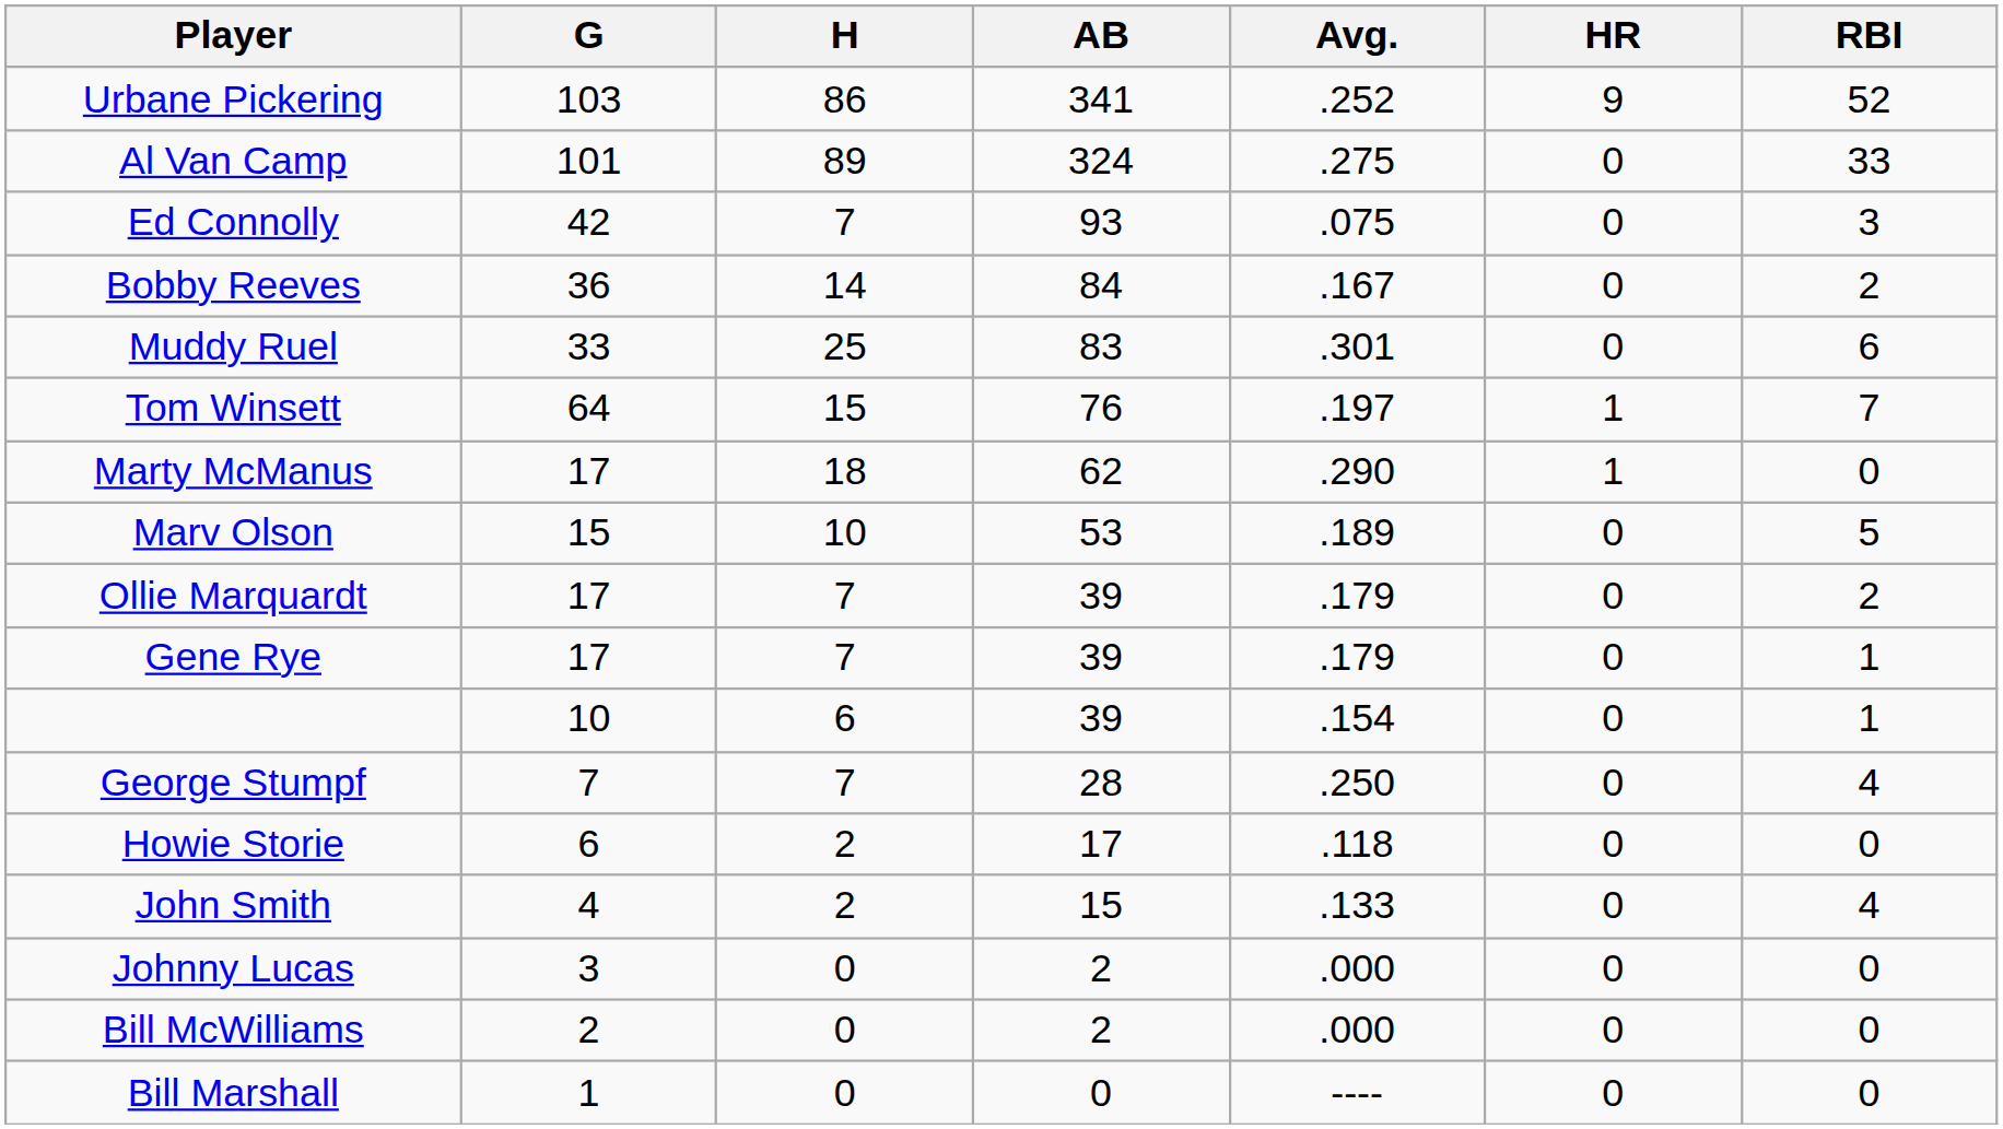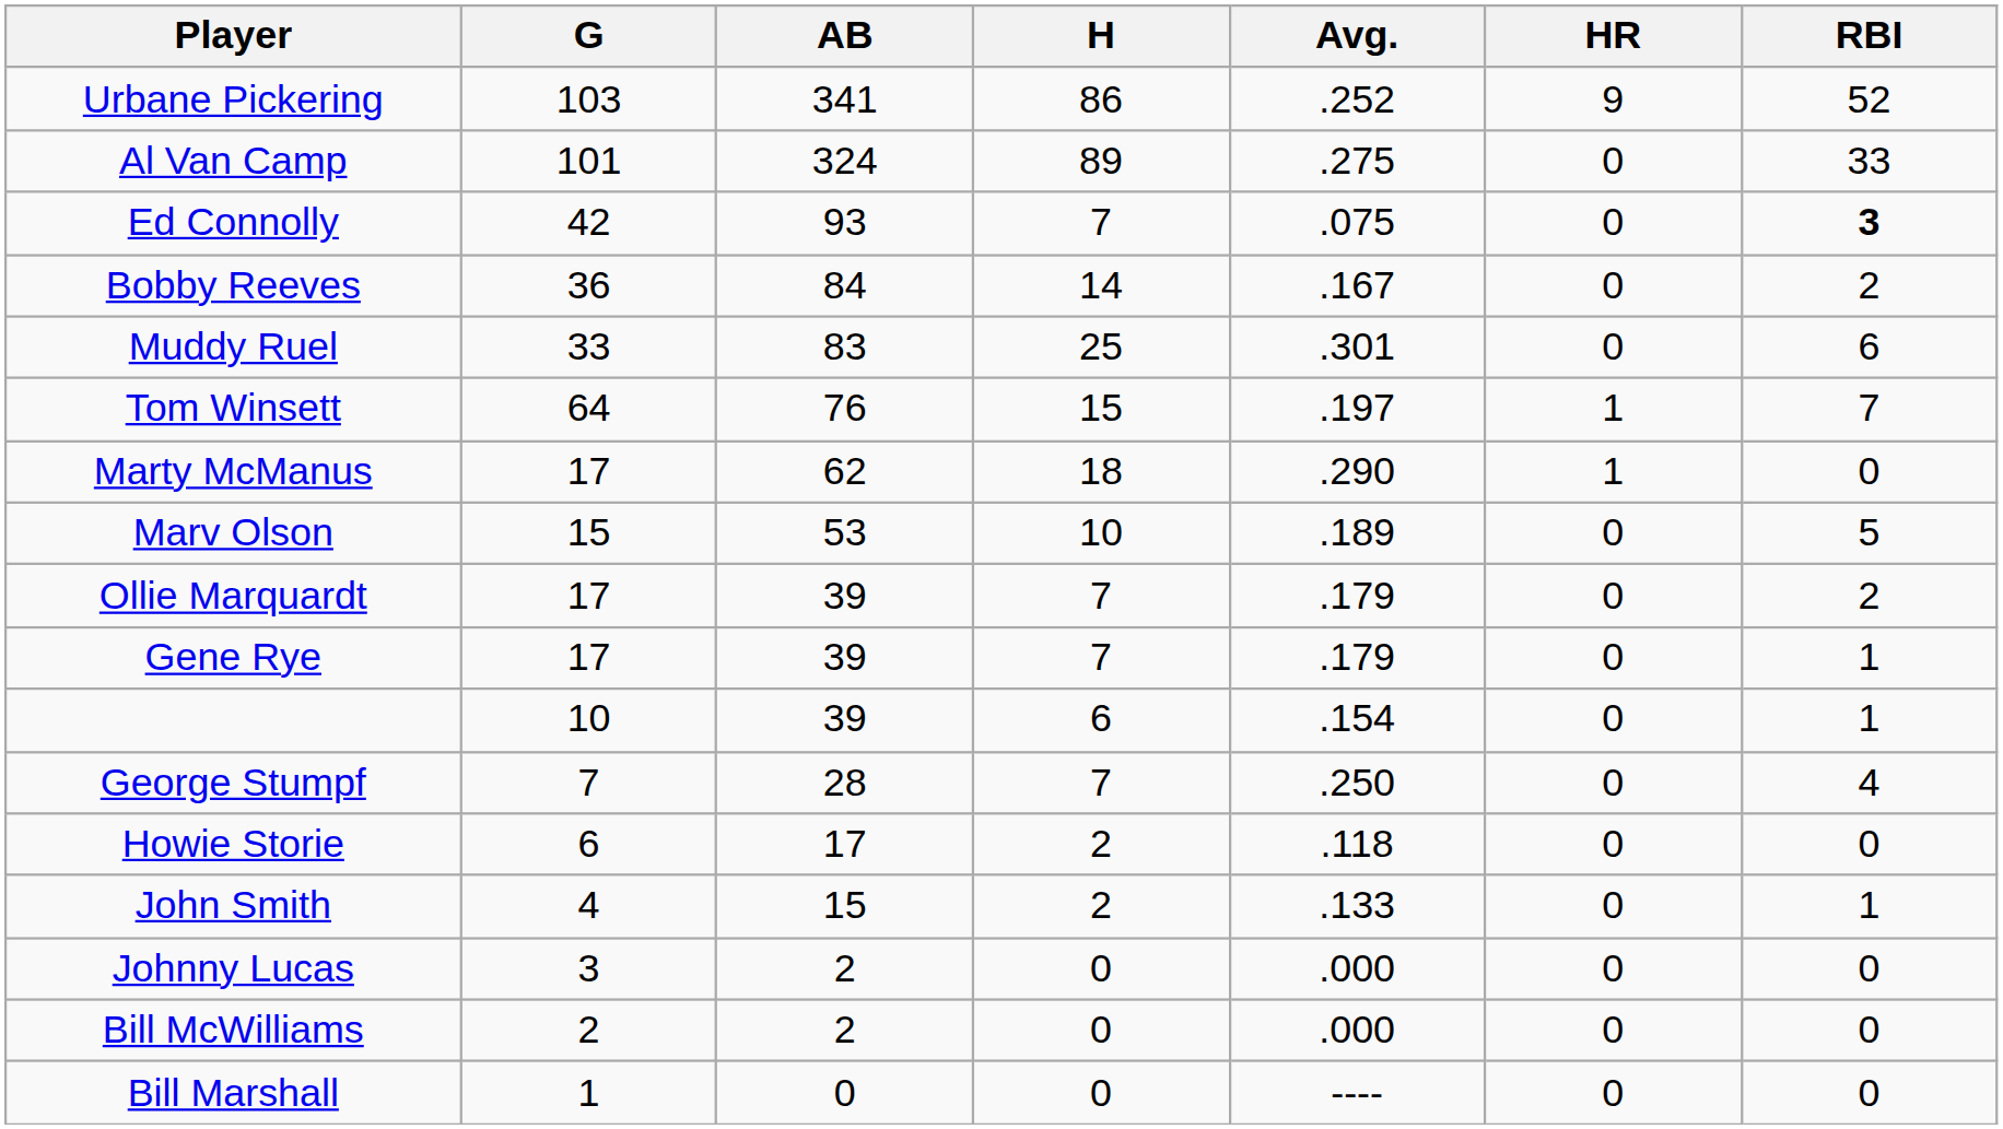columns swapped: AB <-> H
Ed Connolly | RBI: normal -> bold
John Smith | RBI: 4 -> 1
